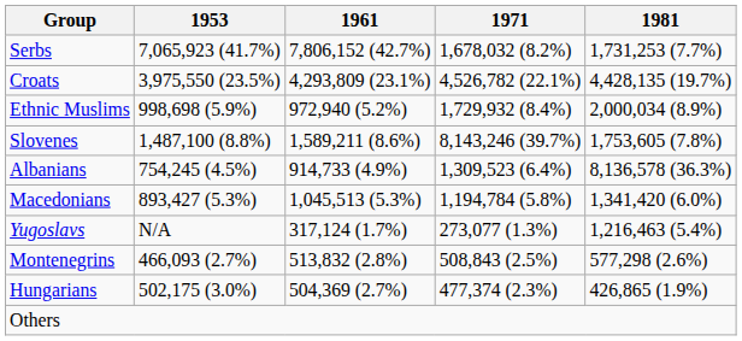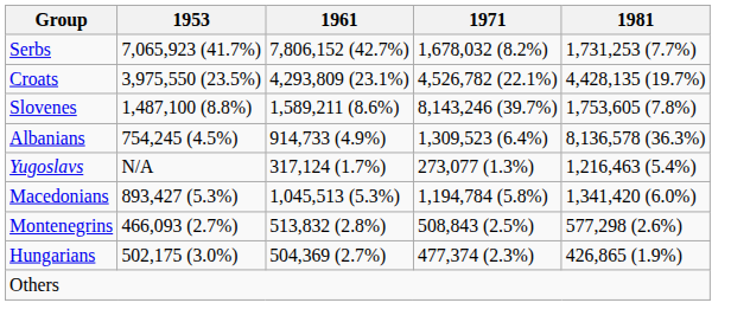- row: Ethnic Muslims | 998,698 (5.9%) | 972,940 (5.2%) | 1,729,932 (8.4%) | 2,000,034 (8.9%)
rows swapped: Macedonians <-> Yugoslavs
